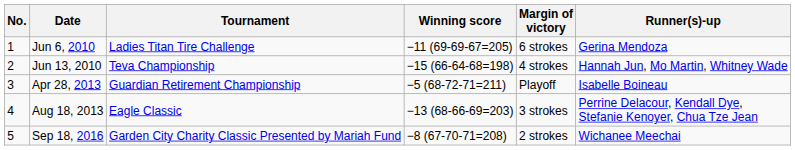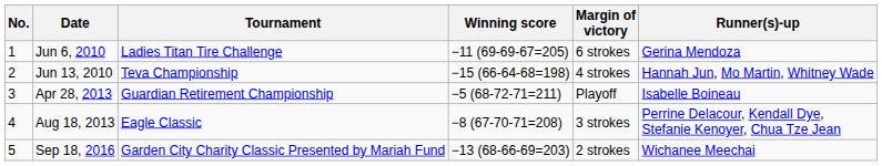Aug 18, 2013 | Winning score: −13 (68-66-69=203) -> −8 (67-70-71=208)
Sep 18, 2016 | Winning score: −8 (67-70-71=208) -> −13 (68-66-69=203)
